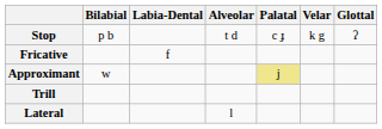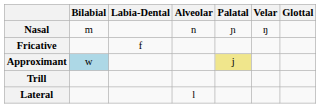- row: Stop | p b | t d | c ɟ | k g | ʔ
+ row: Nasal | m | n | ɲ | ŋ
Approximant | Bilabial: no background -> lightblue background
